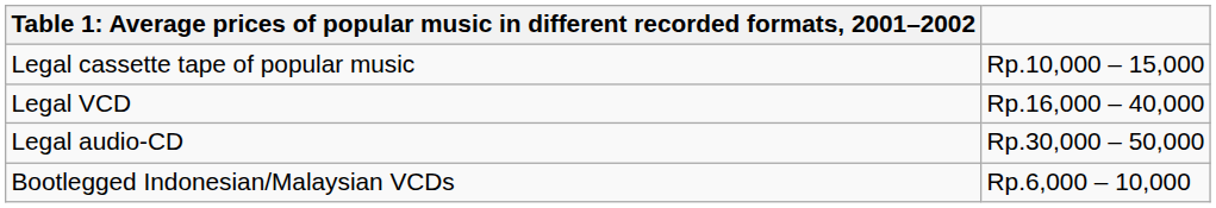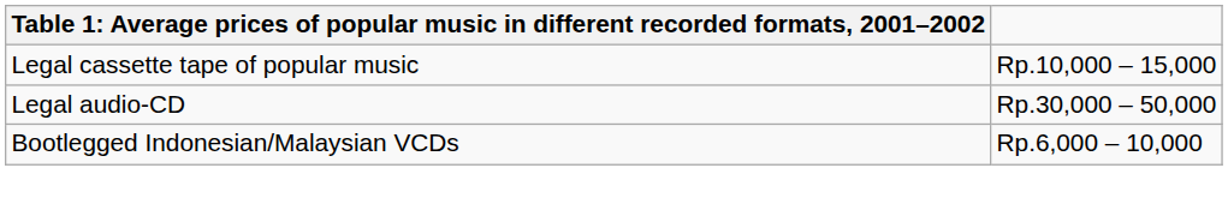- row: Legal VCD | Rp.16,000 – 40,000
